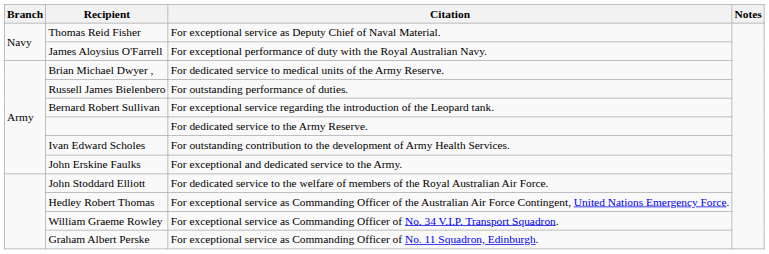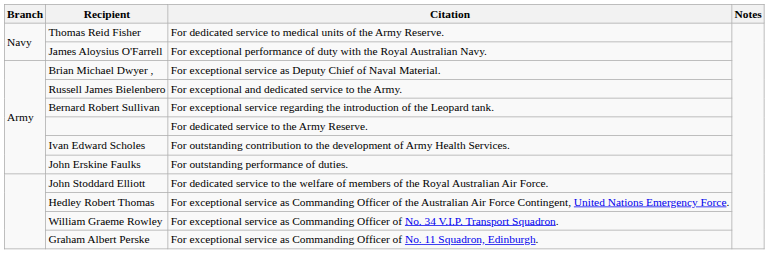Thomas Reid Fisher | Citation: For exceptional service as Deputy Chief of Naval Material. -> For dedicated service to medical units of the Army Reserve.
Brian Michael Dwyer , | Citation: For dedicated service to medical units of the Army Reserve. -> For exceptional service as Deputy Chief of Naval Material.
Russell James Bielenbero | Citation: For outstanding performance of duties. -> For exceptional and dedicated service to the Army.
John Erskine Faulks | Citation: For exceptional and dedicated service to the Army. -> For outstanding performance of duties.
